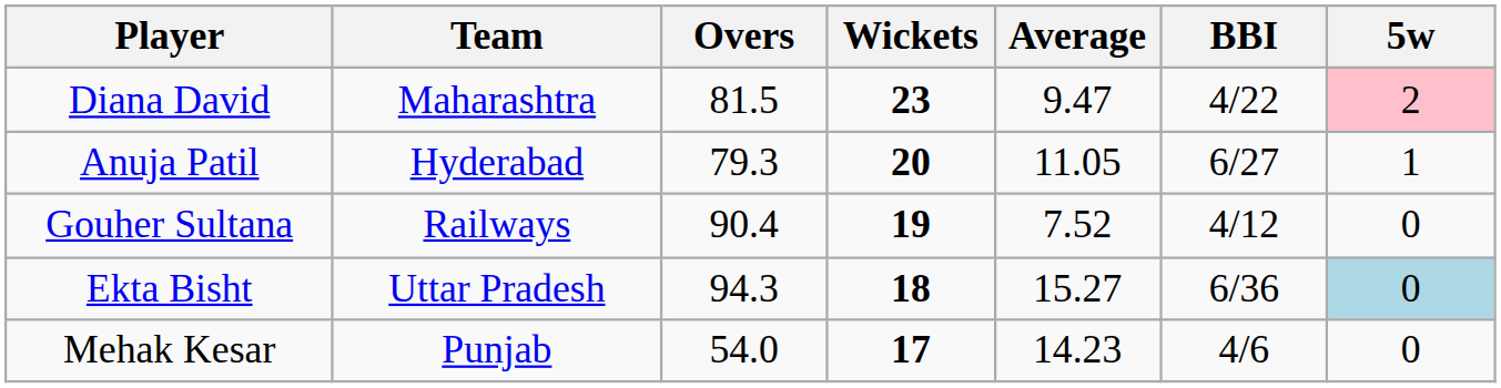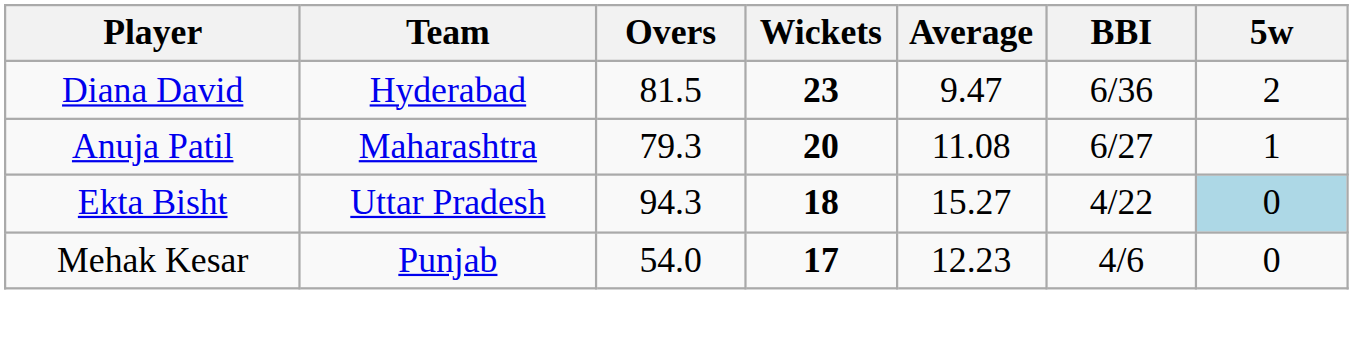Diana David | Team: Maharashtra -> Hyderabad
Diana David | BBI: 4/22 -> 6/36
Diana David | 5w: pink background -> no background
Anuja Patil | Team: Hyderabad -> Maharashtra
Anuja Patil | Average: 11.05 -> 11.08
- row: Gouher Sultana | Railways | 90.4 | 19 | 7.52 | 4/12 | 0
Ekta Bisht | BBI: 6/36 -> 4/22
Mehak Kesar | Average: 14.23 -> 12.23
